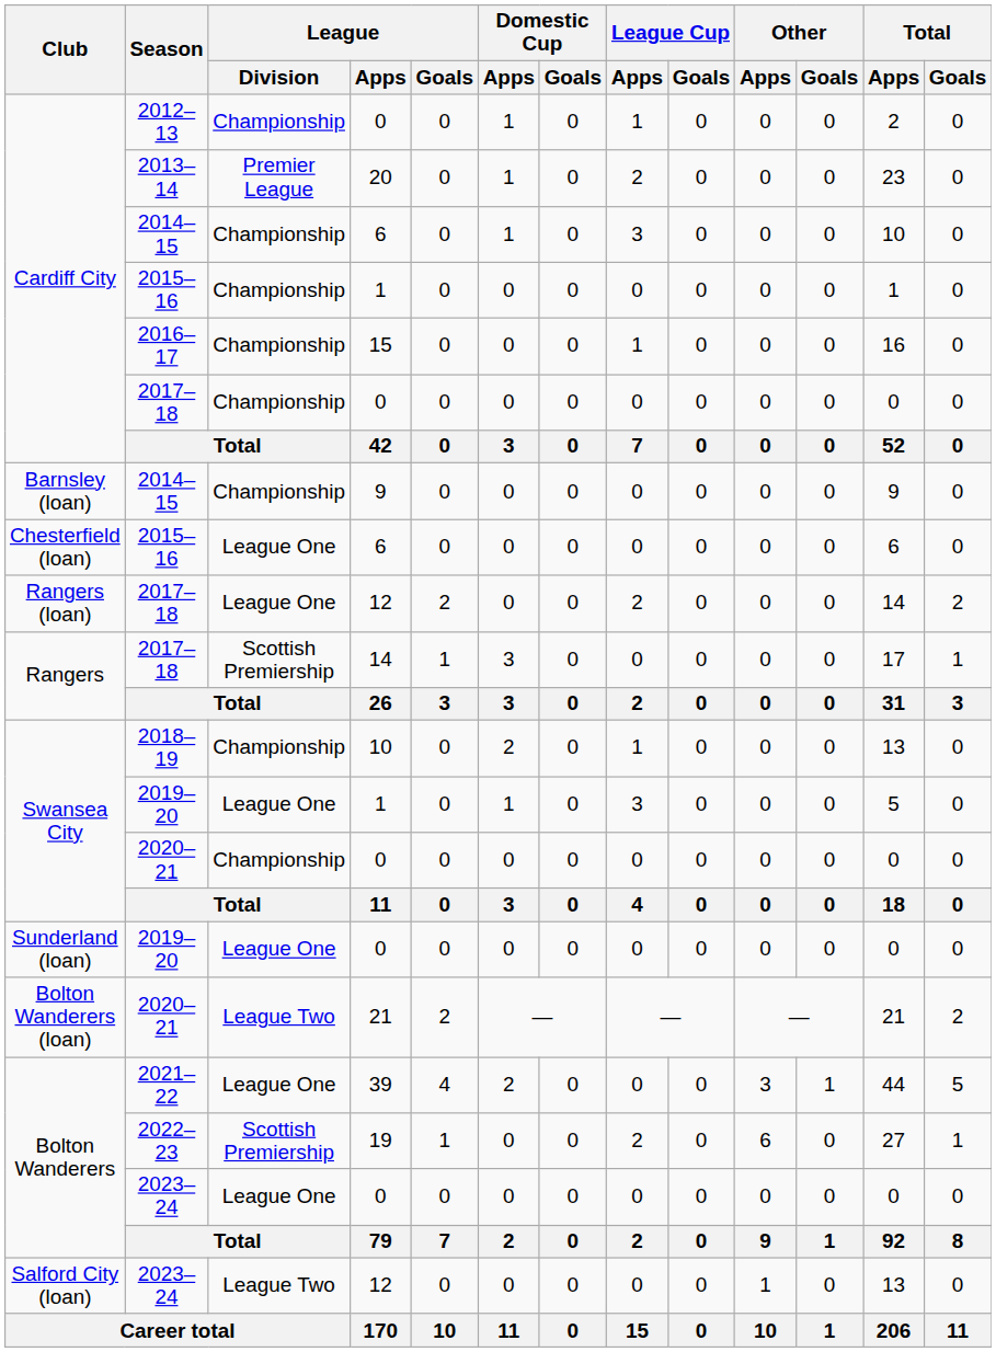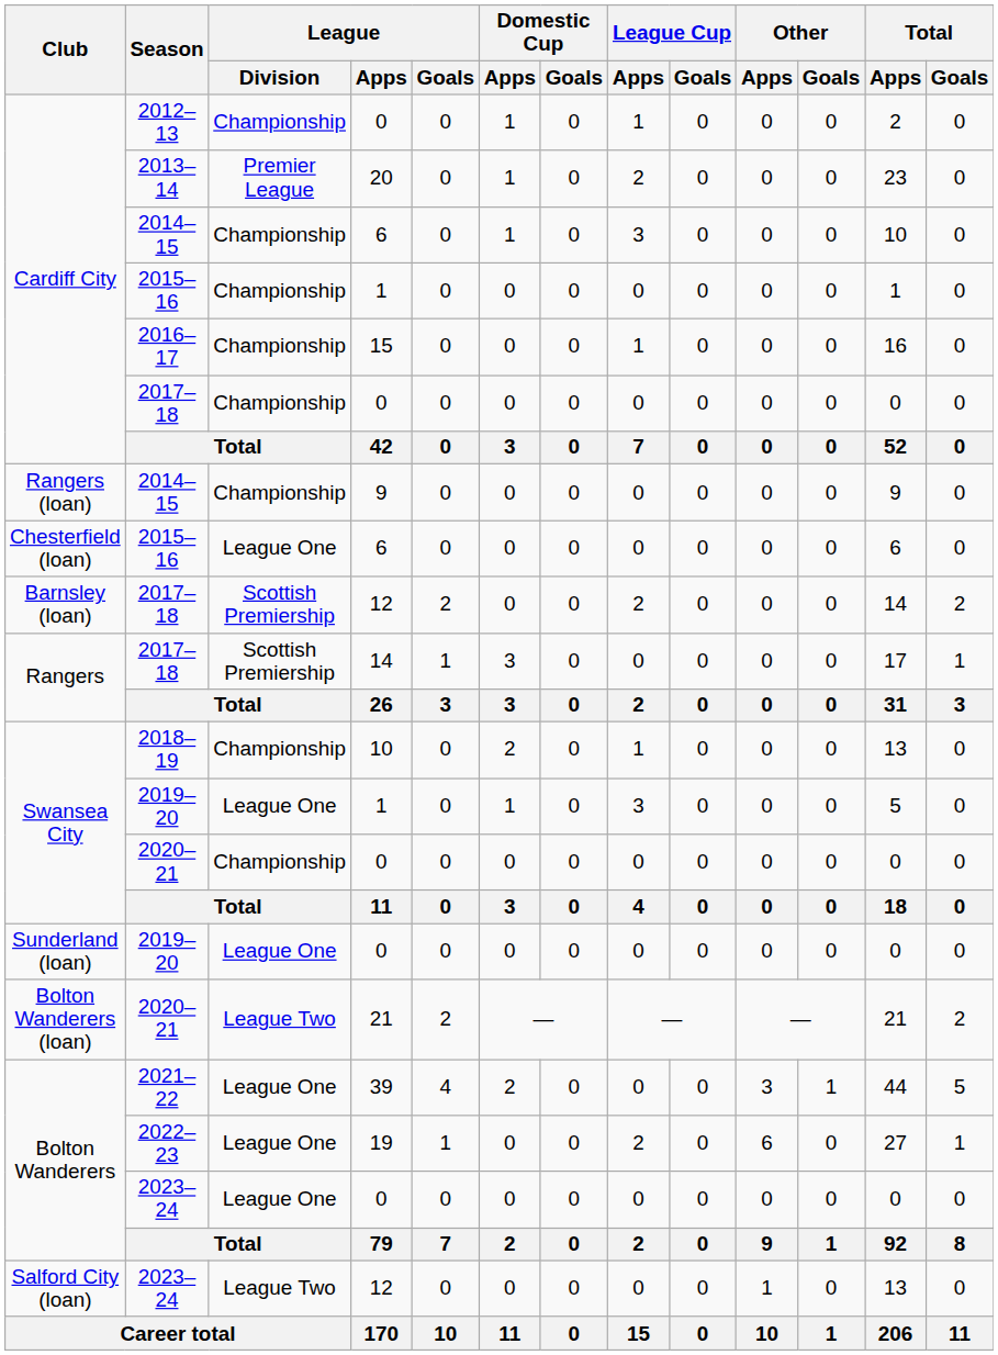2014–15 / 9 | Club: Barnsley (loan) -> Rangers (loan)
2017–18 / 12 | Club: Rangers (loan) -> Barnsley (loan)
2017–18 / 12 | League / Division: League One -> Scottish Premiership
2022–23 | League / Division: Scottish Premiership -> League One
